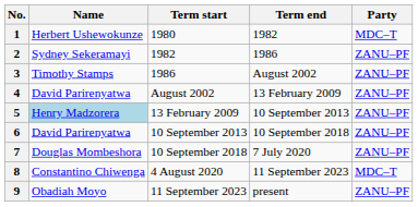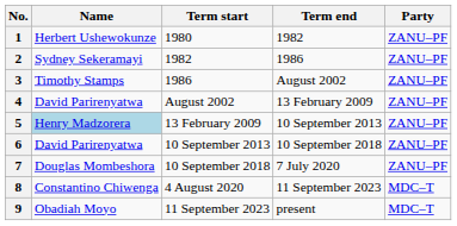1 | Party: MDC–T -> ZANU–PF
9 | Party: ZANU–PF -> MDC–T
